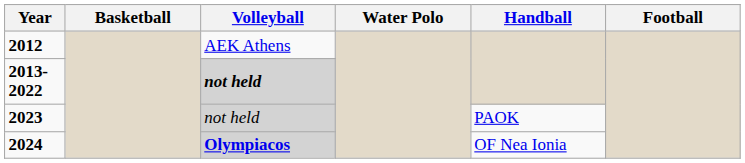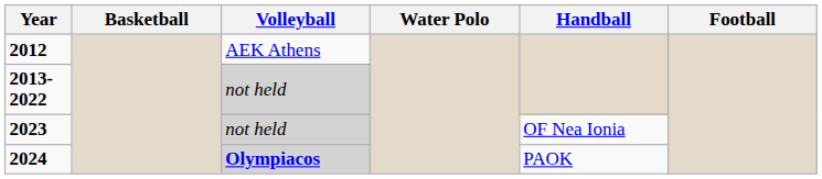2013-2022 | Volleyball: bold -> normal
2023 | Handball: PAOK -> OF Nea Ionia
2024 | Handball: OF Nea Ionia -> PAOK
